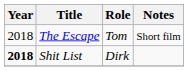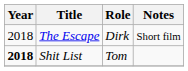The Escape | Role: Tom -> Dirk
Shit List | Role: Dirk -> Tom
